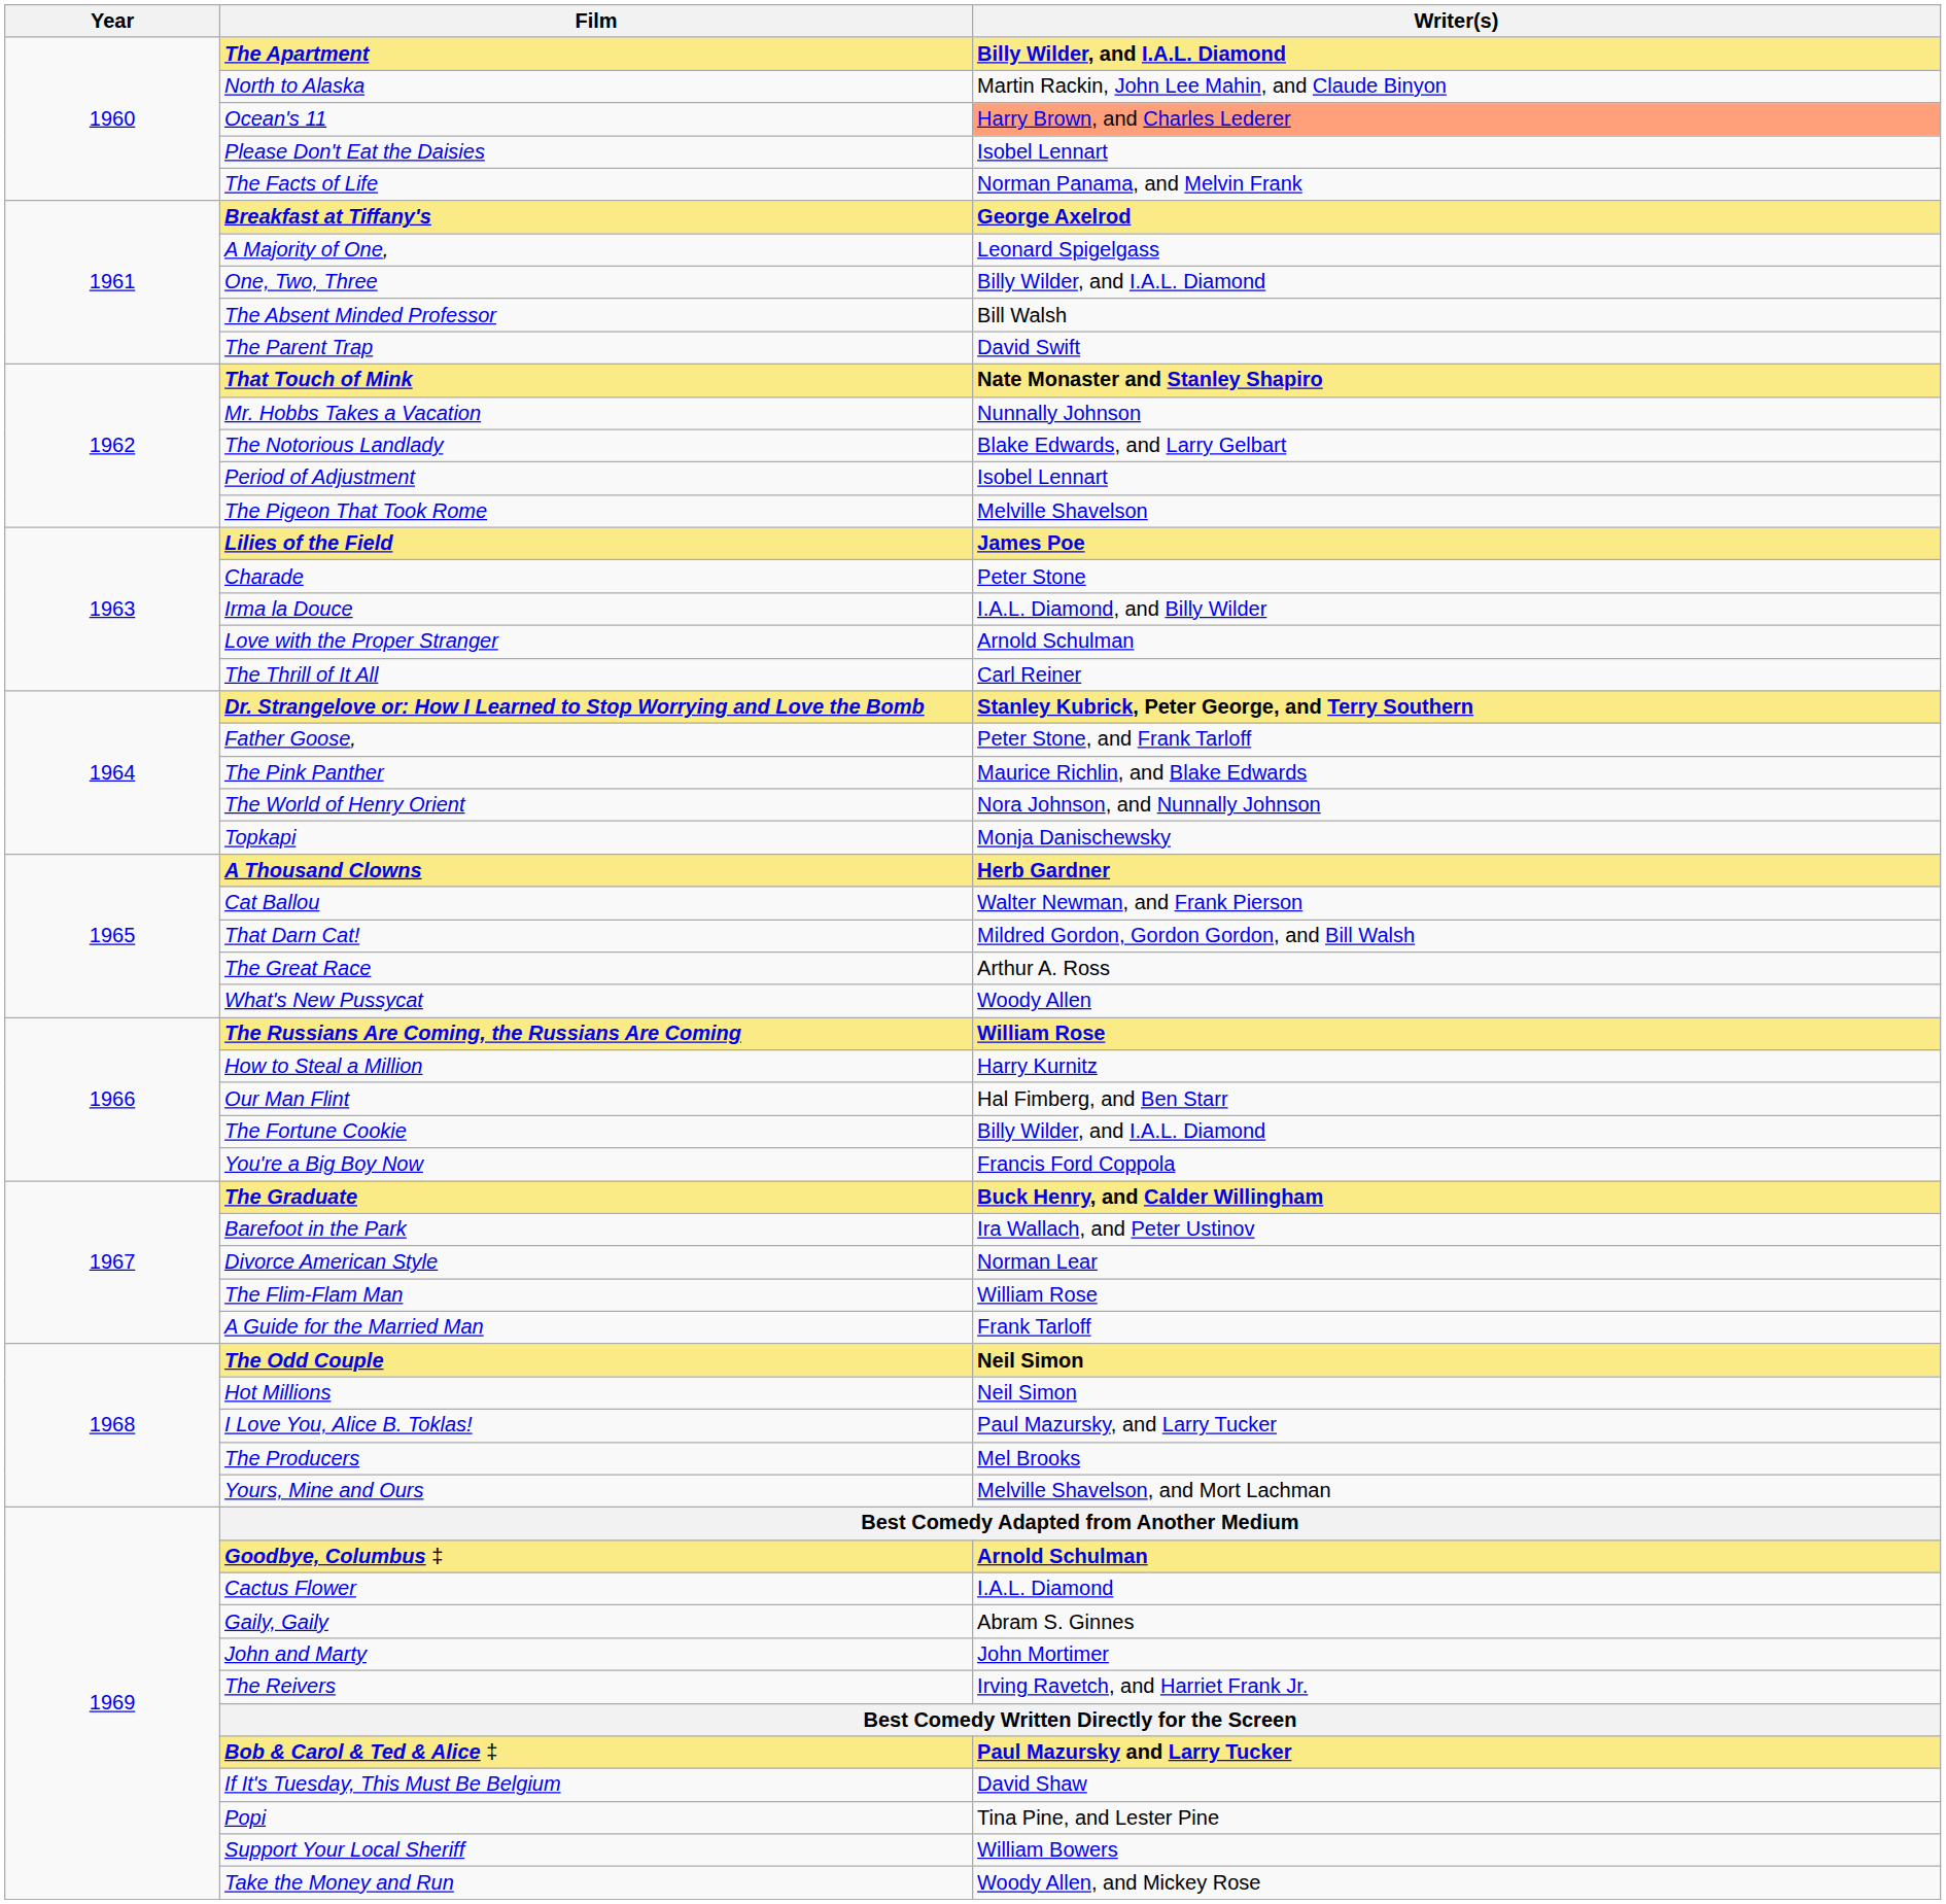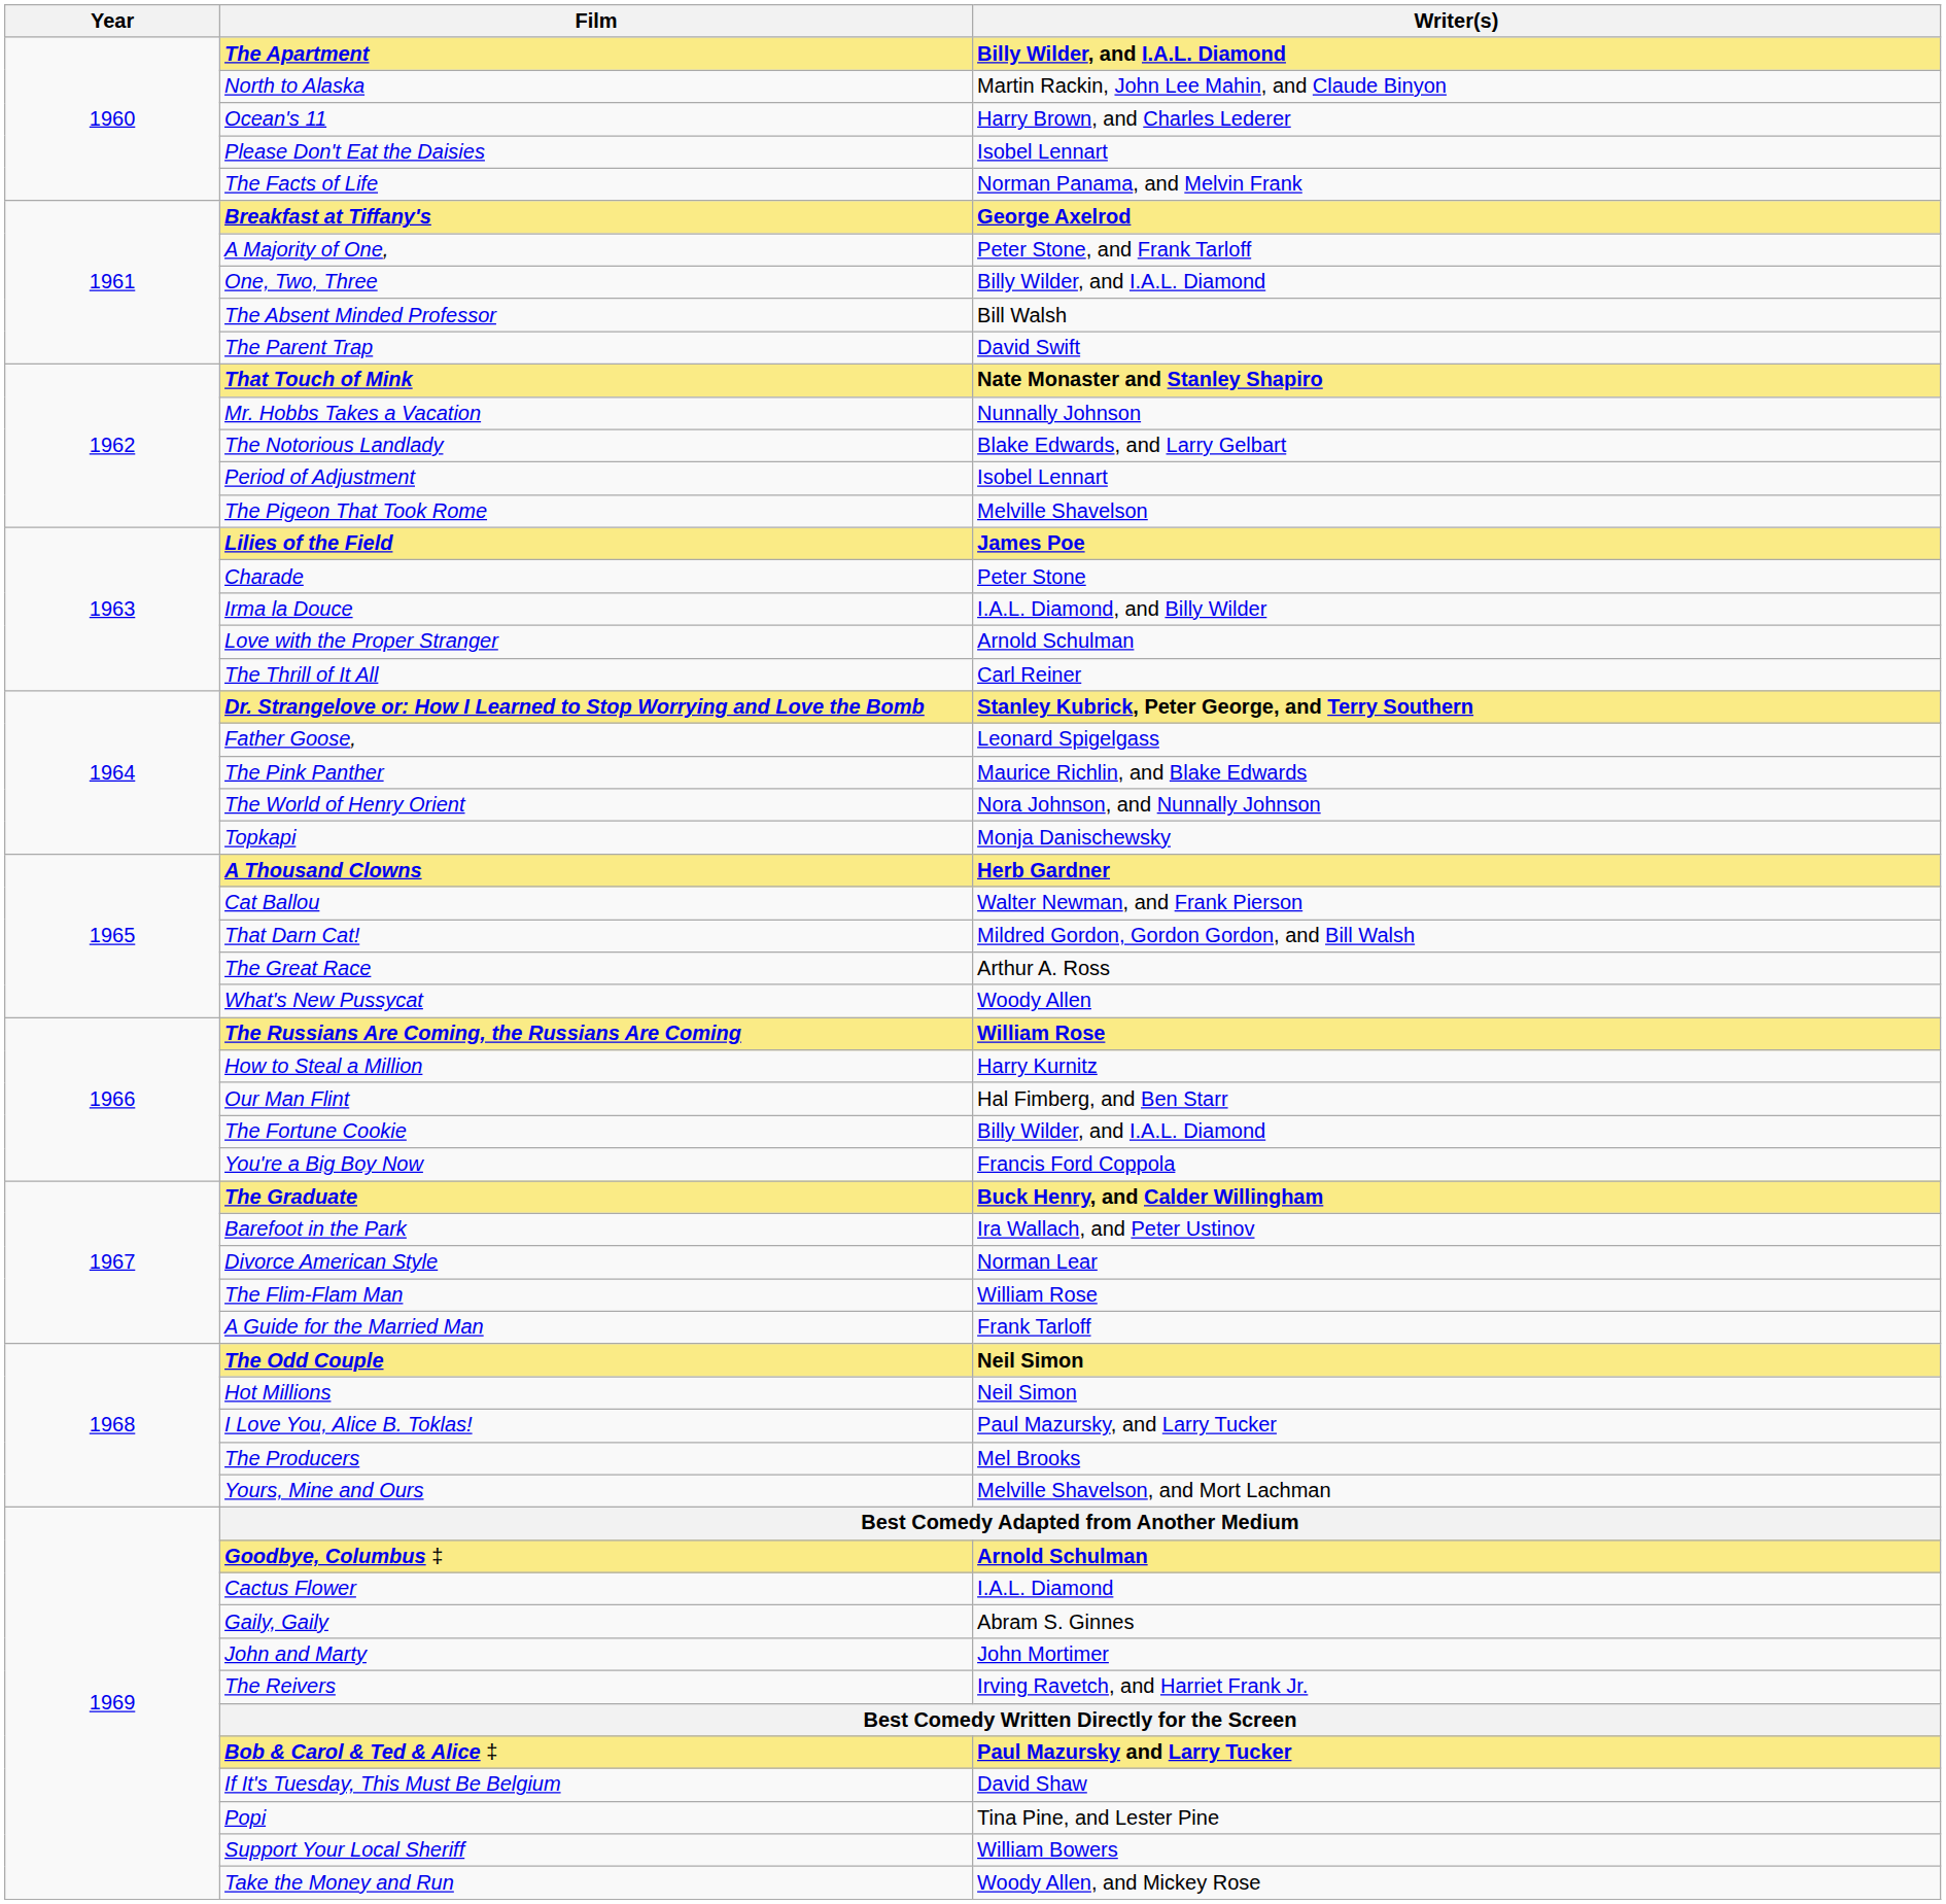Ocean's 11 | Writer(s): lightsalmon background -> no background
A Majority of One, | Writer(s): Leonard Spigelgass -> Peter Stone, and Frank Tarloff
Father Goose, | Writer(s): Peter Stone, and Frank Tarloff -> Leonard Spigelgass
